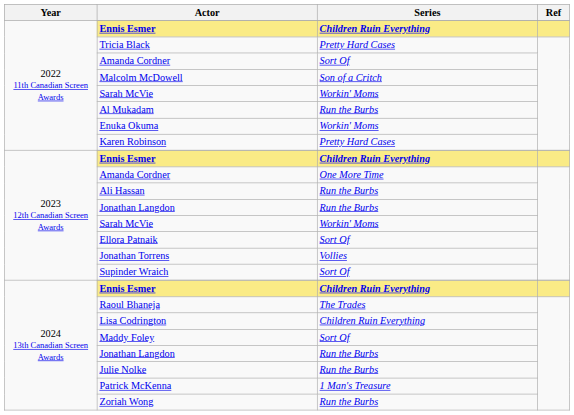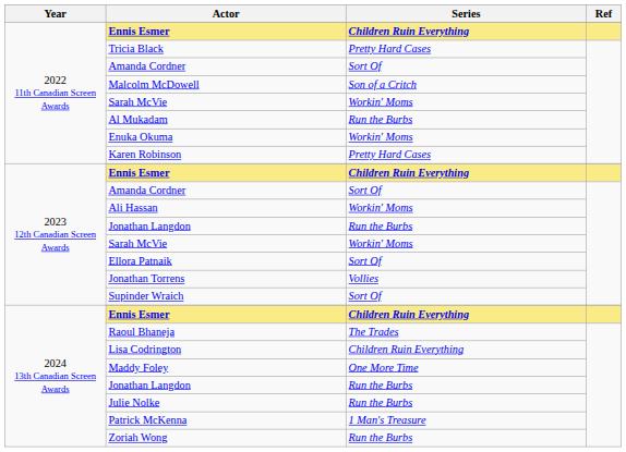2023 12th Canadian Screen Awards / Amanda Cordner | Series: One More Time -> Sort Of
Ali Hassan | Series: Run the Burbs -> Workin' Moms
Maddy Foley | Series: Sort Of -> One More Time
